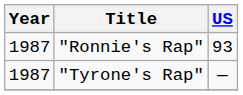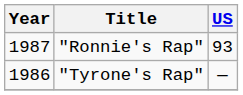"Tyrone's Rap" | Year: 1987 -> 1986
